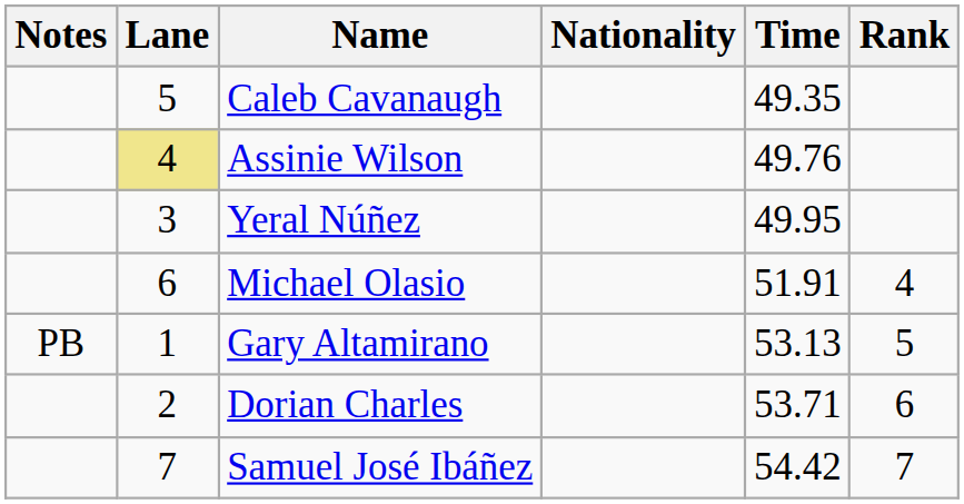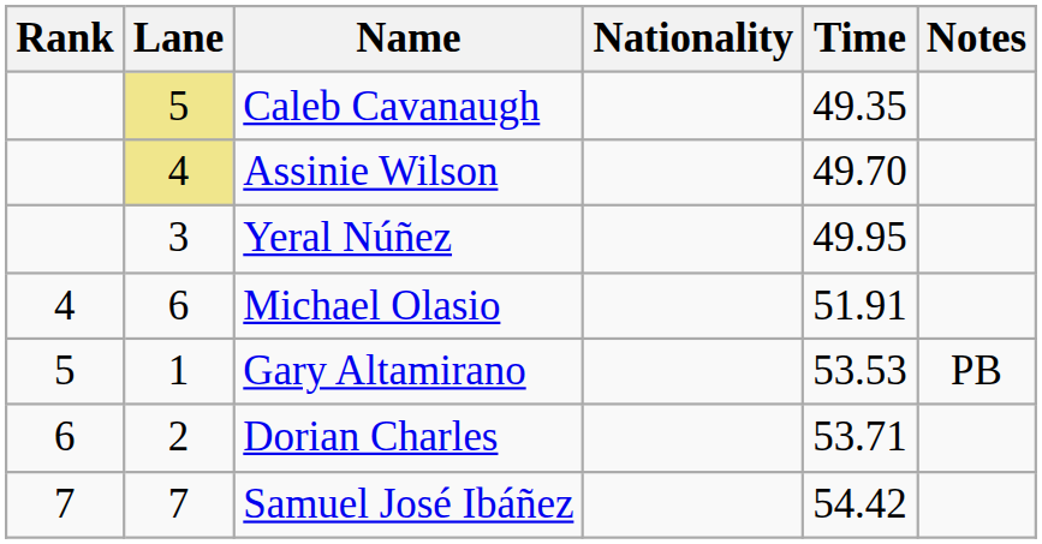columns swapped: Rank <-> Notes
Caleb Cavanaugh | Lane: no background -> khaki background
Assinie Wilson | Time: 49.76 -> 49.70
Gary Altamirano | Time: 53.13 -> 53.53
